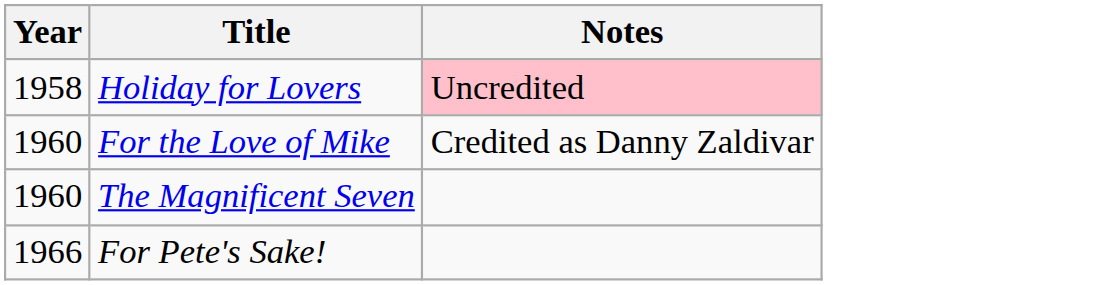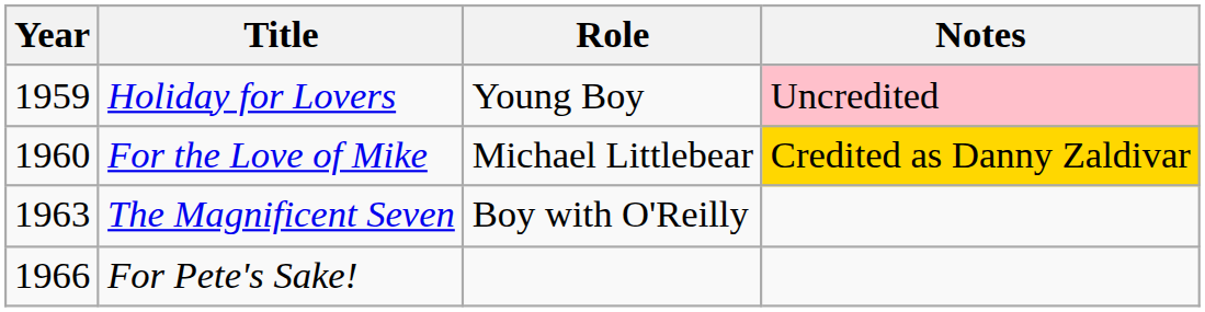+ column: Role | Young Boy | Michael Littlebear | Boy with O'Reilly
Holiday for Lovers | Year: 1958 -> 1959
For the Love of Mike | Notes: no background -> gold background
The Magnificent Seven | Year: 1960 -> 1963
